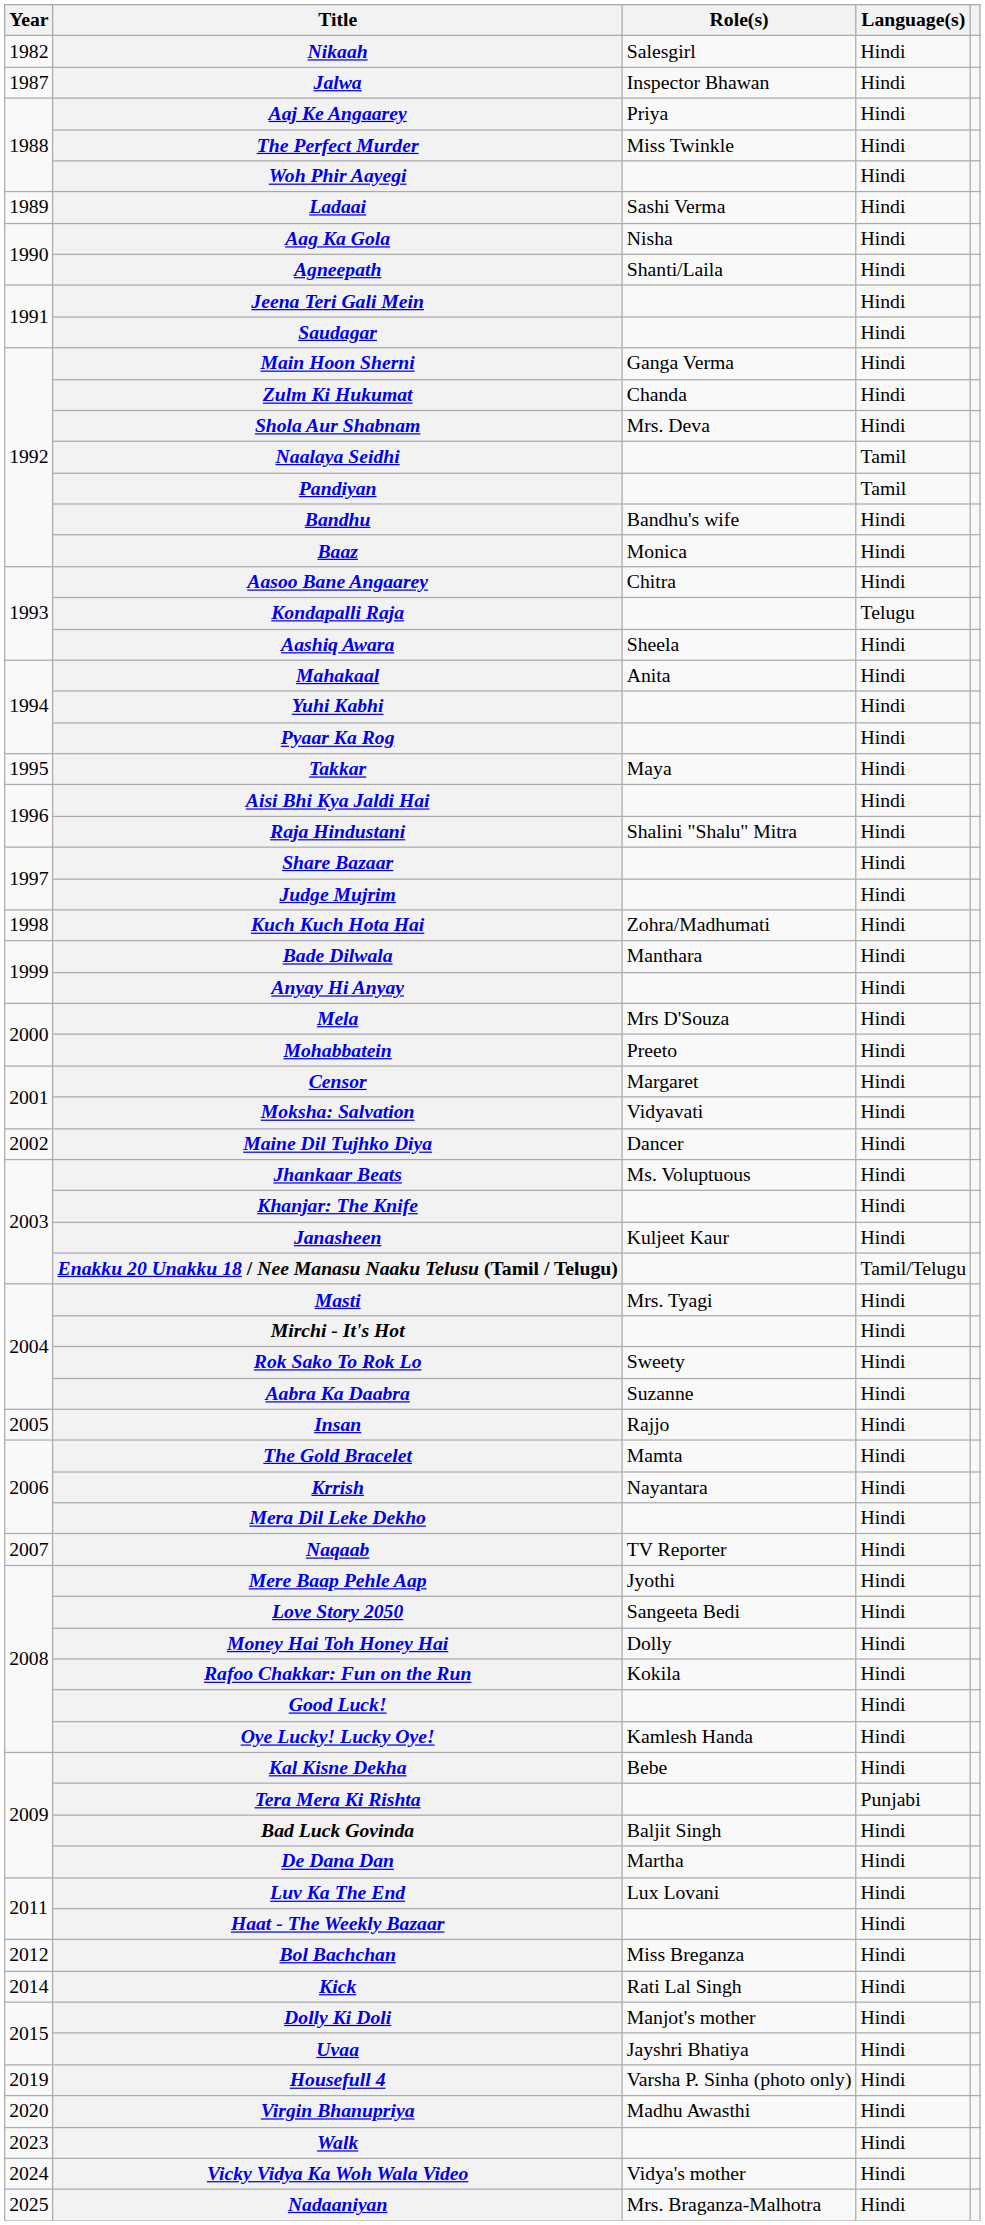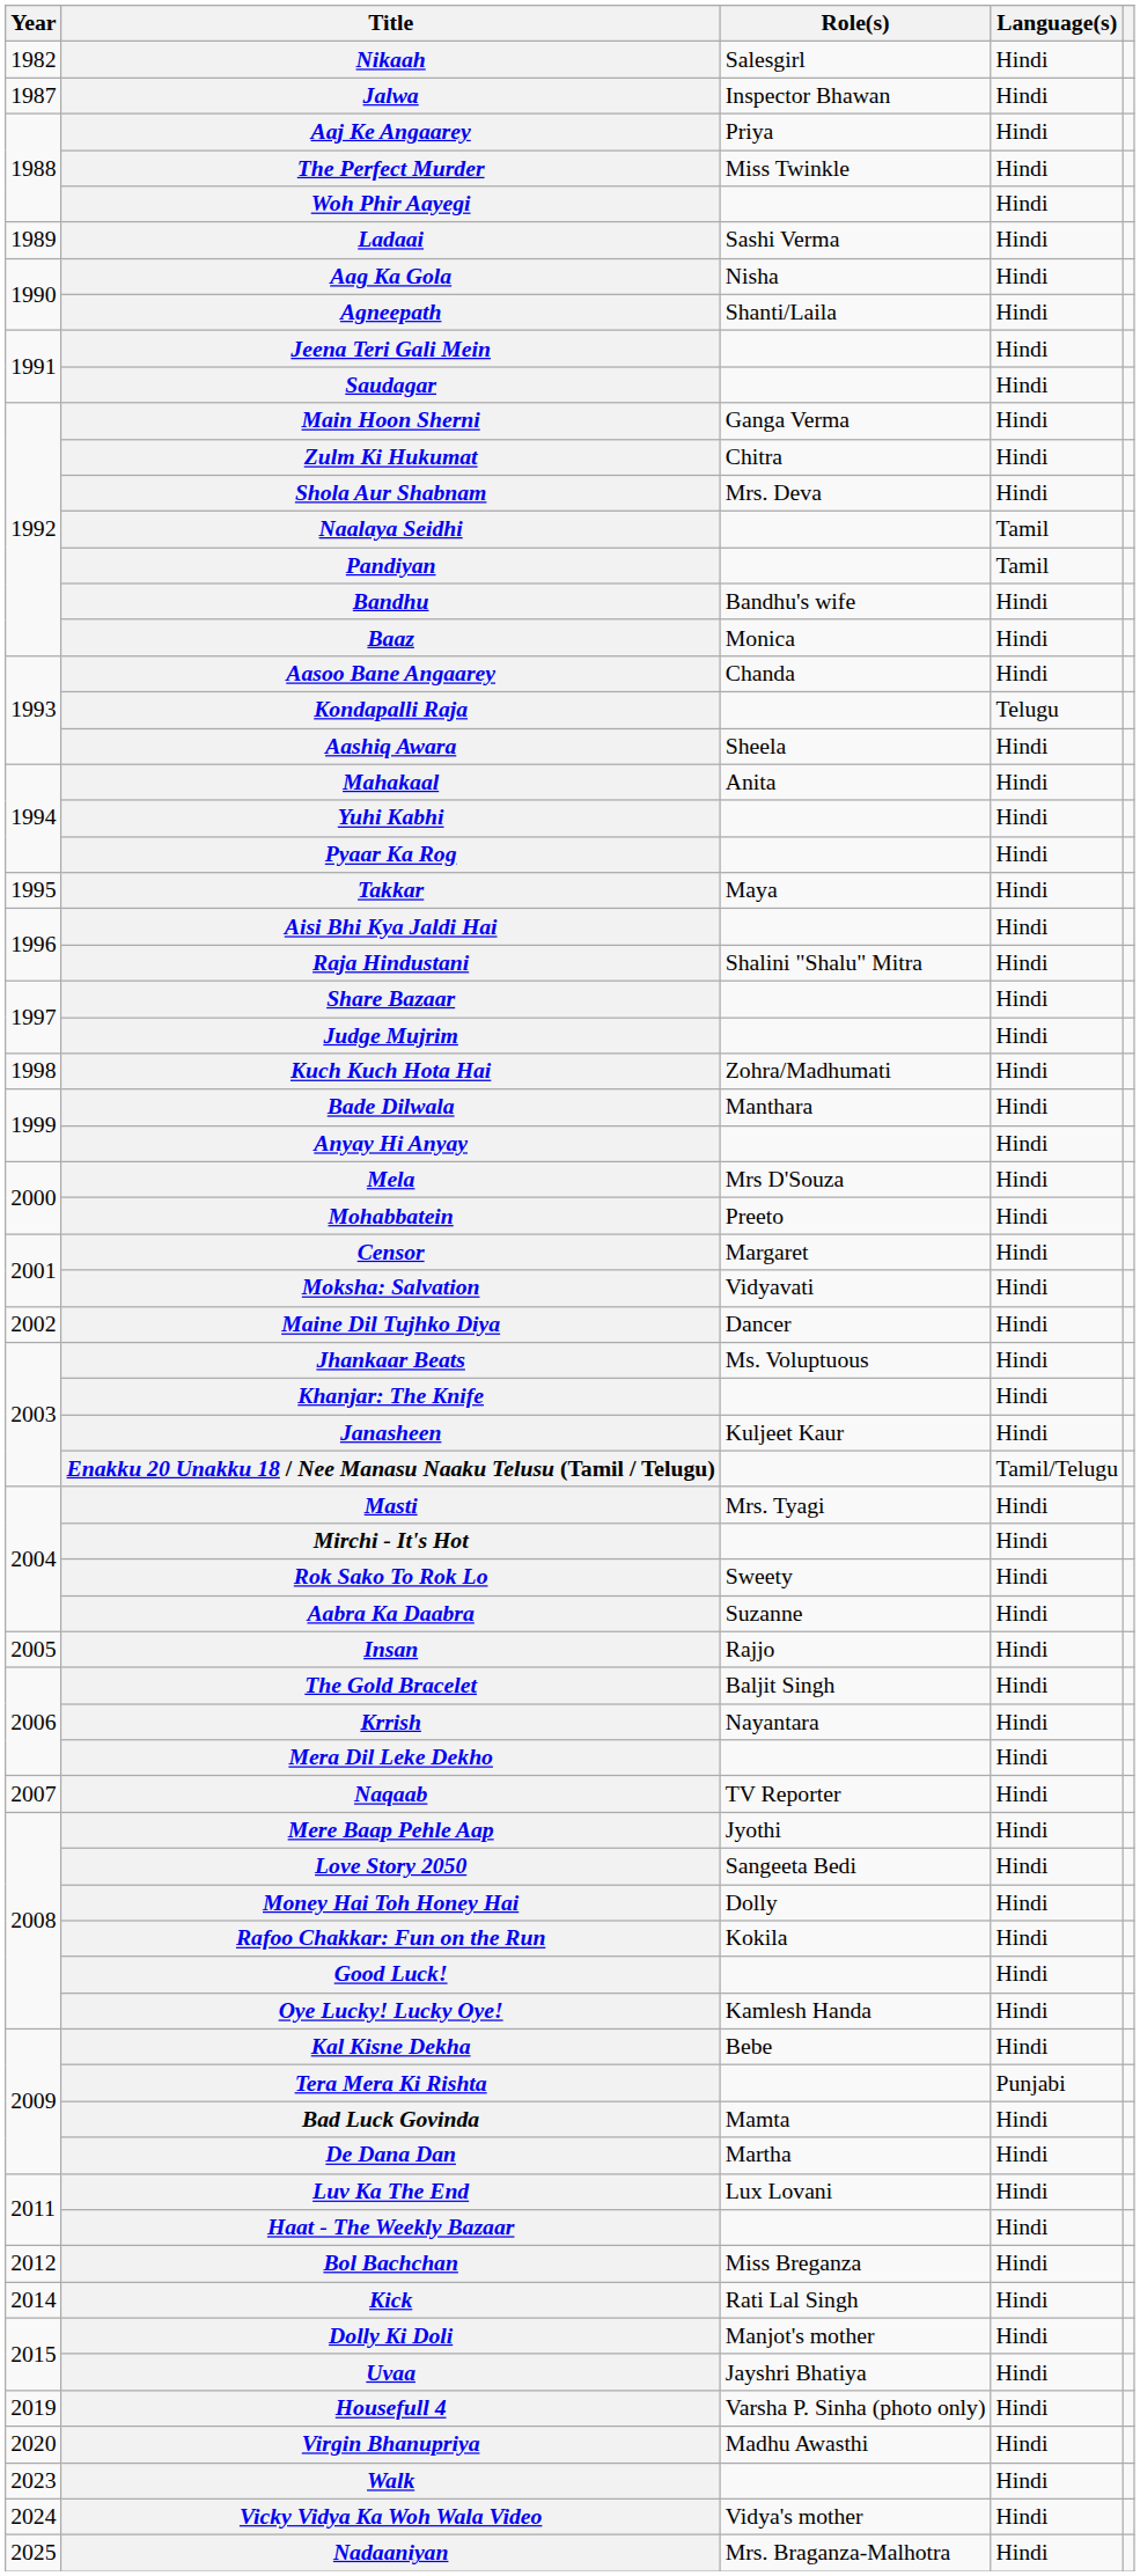Zulm Ki Hukumat | Role(s): Chanda -> Chitra
Aasoo Bane Angaarey | Role(s): Chitra -> Chanda
The Gold Bracelet | Role(s): Mamta -> Baljit Singh
Bad Luck Govinda | Role(s): Baljit Singh -> Mamta
